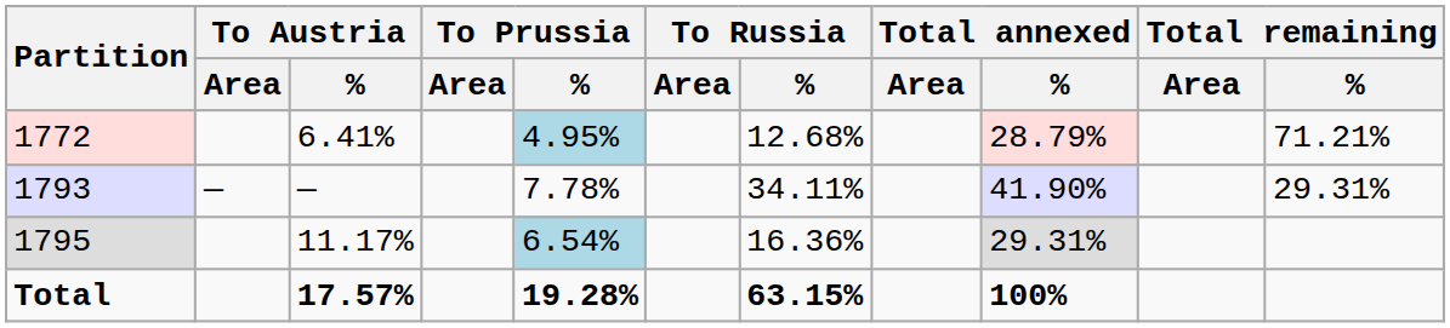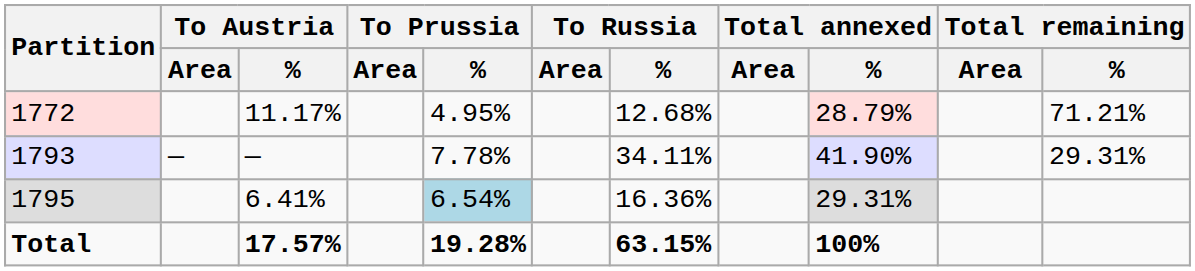1772 | To Austria / %: 6.41% -> 11.17%
1772 | To Prussia / %: lightblue background -> no background
1795 | To Austria / %: 11.17% -> 6.41%
